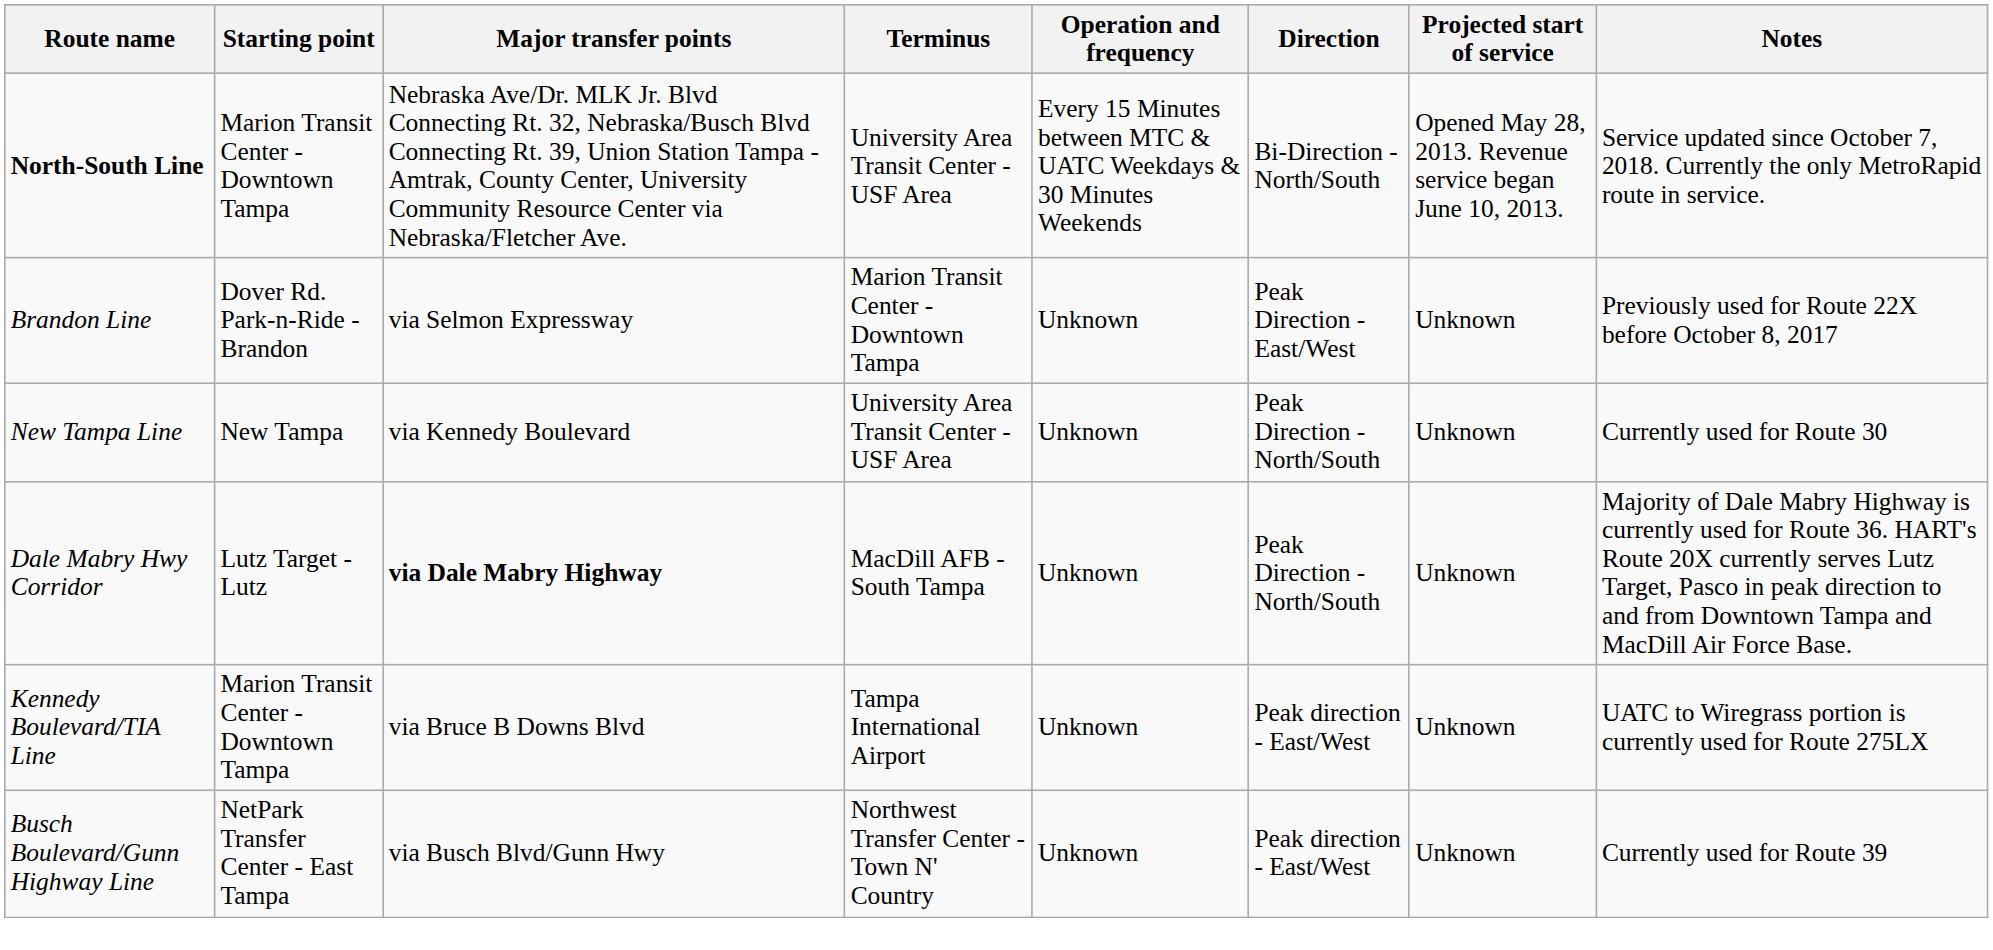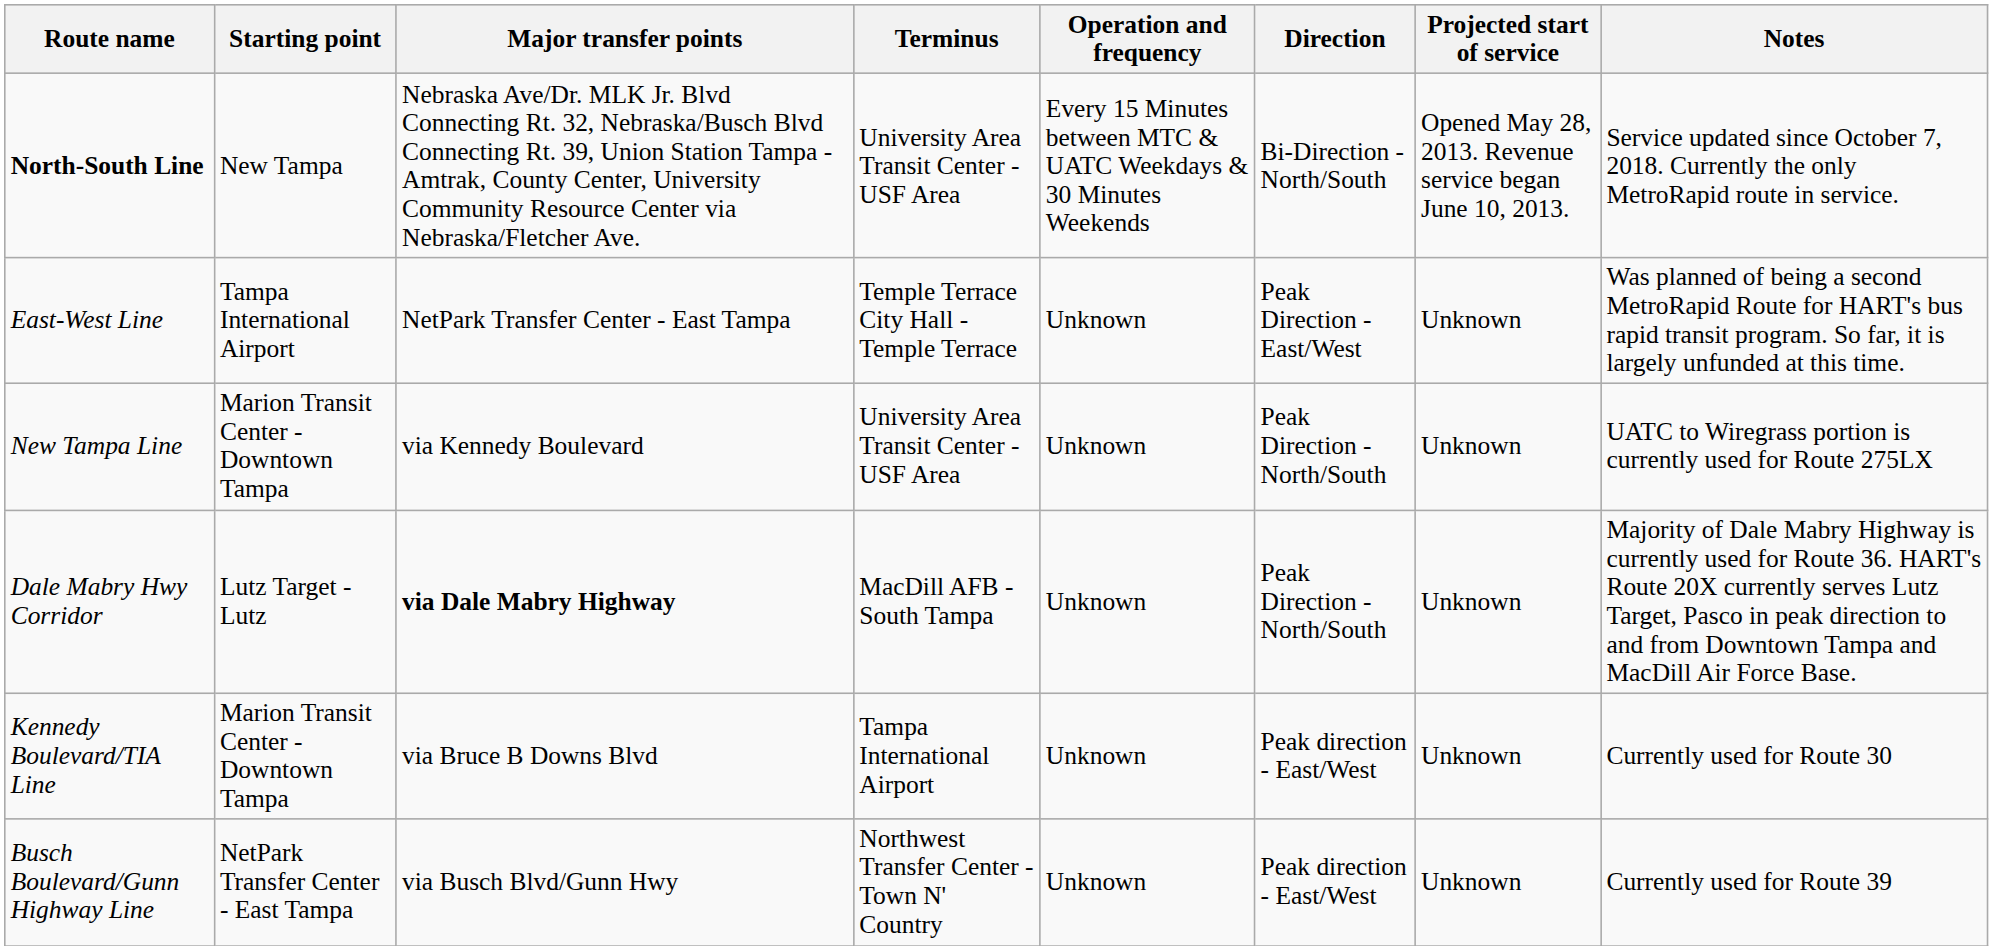North-South Line | Starting point: Marion Transit Center - Downtown Tampa -> New Tampa
+ row: East-West Line | Tampa International Airport | NetPark Transfer Center - East Tampa | Temple Terrace City Hall - Temple Terrace | Unknown | Peak Direction - East/West | Unknown | Was planned of being a second MetroRapid Route for HART's bus rapid transit program. So far, it is largely unfunded at this time.
- row: Brandon Line | Dover Rd. Park-n-Ride - Brandon | via Selmon Expressway | Marion Transit Center - Downtown Tampa | Unknown | Peak Direction - East/West | Unknown | Previously used for Route 22X before October 8, 2017
New Tampa Line | Starting point: New Tampa -> Marion Transit Center - Downtown Tampa
New Tampa Line | Notes: Currently used for Route 30 -> UATC to Wiregrass portion is currently used for Route 275LX
Kennedy Boulevard/TIA Line | Notes: UATC to Wiregrass portion is currently used for Route 275LX -> Currently used for Route 30
